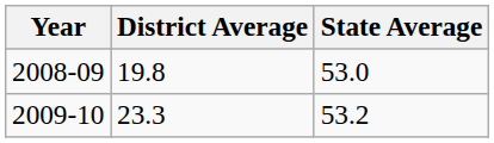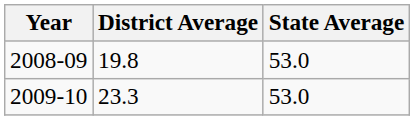2009-10 | State Average: 53.2 -> 53.0
